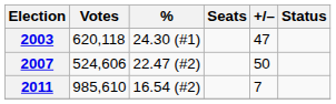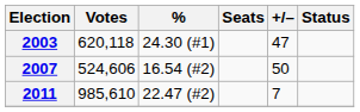2007 | %: 22.47 (#2) -> 16.54 (#2)
2011 | %: 16.54 (#2) -> 22.47 (#2)
